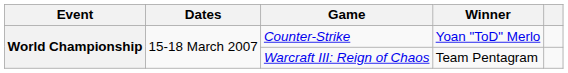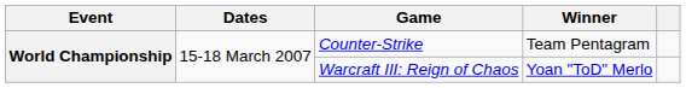Counter-Strike | Winner: Yoan "ToD" Merlo -> Team Pentagram
Warcraft III: Reign of Chaos | Winner: Team Pentagram -> Yoan "ToD" Merlo
